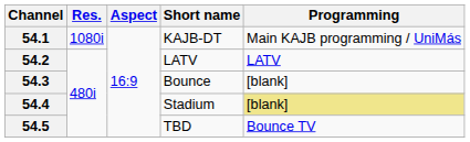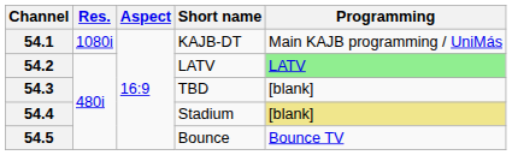54.2 | Programming: no background -> lightgreen background
54.3 | Short name: Bounce -> TBD
54.5 | Short name: TBD -> Bounce
